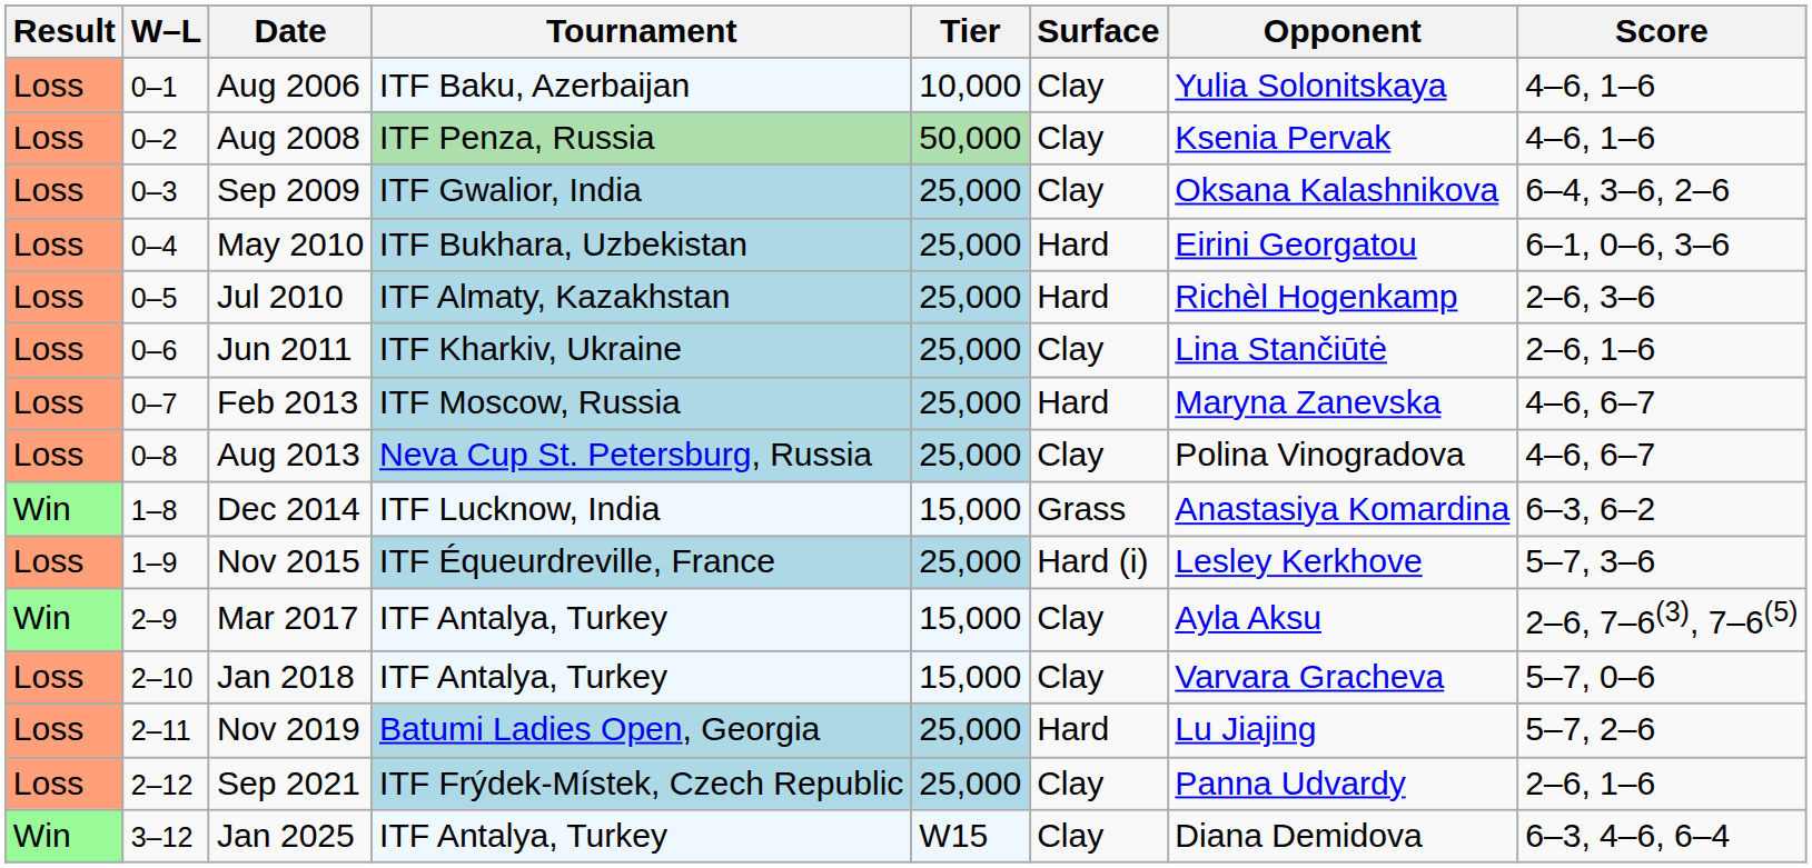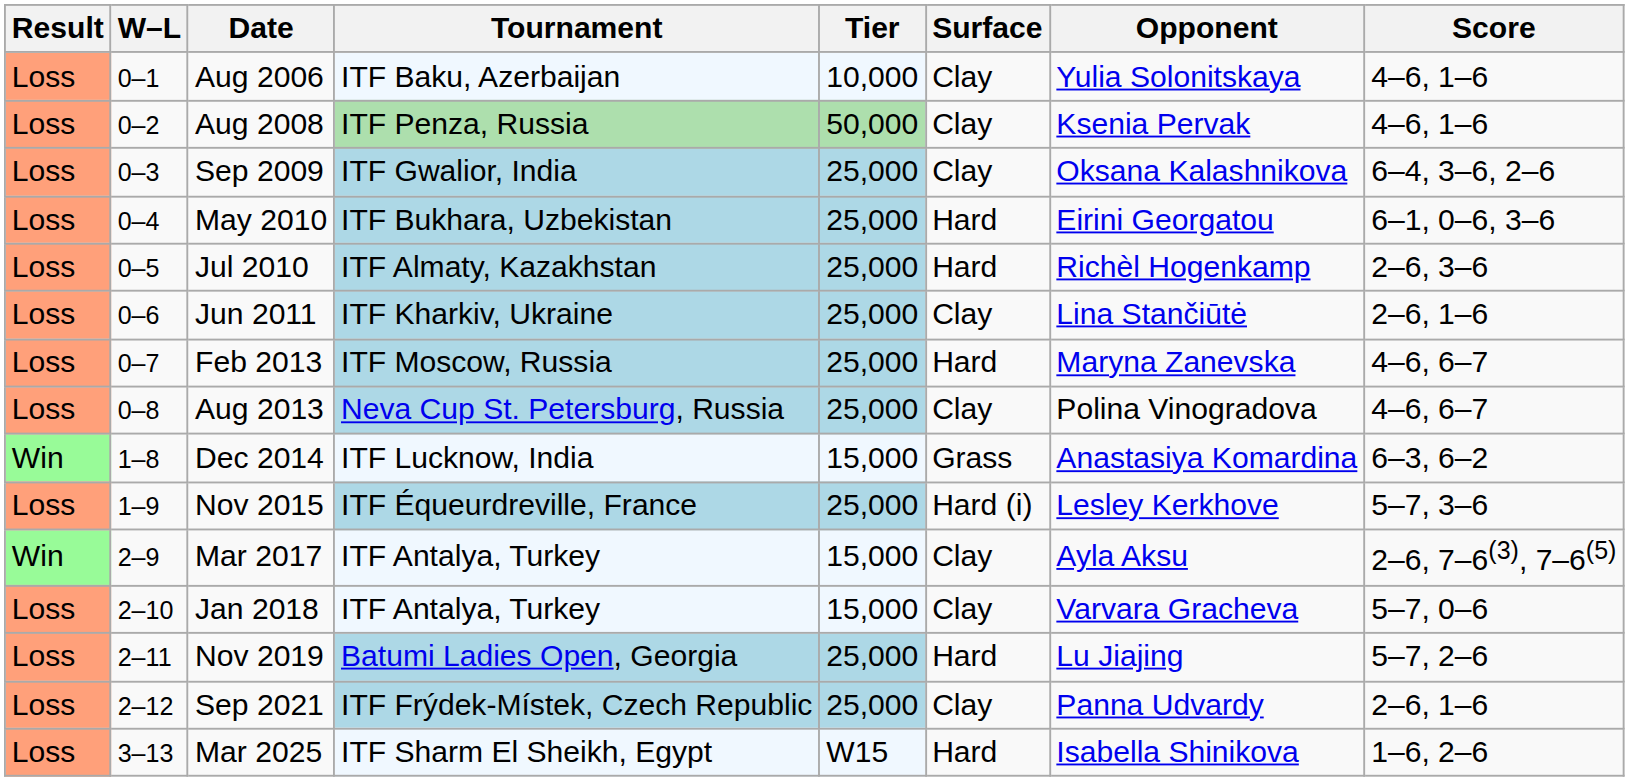- row: Win | 3–12 | Jan 2025 | ITF Antalya, Turkey | W15 | Clay | Diana Demidova | 6–3, 4–6, 6–4
+ row: Loss | 3–13 | Mar 2025 | ITF Sharm El Sheikh, Egypt | W15 | Hard | Isabella Shinikova | 1–6, 2–6
